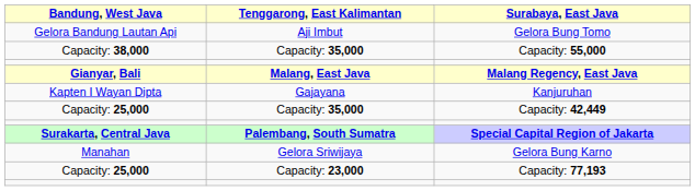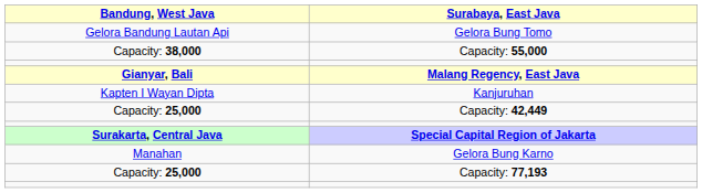- column: Tenggarong, East Kalimantan | Aji Imbut | Capacity: 35,000 | Malang, East Java | Gajayana | Capacity: 35,000 | Palembang, South Sumatra | Gelora Sriwijaya | Capacity: 23,000
